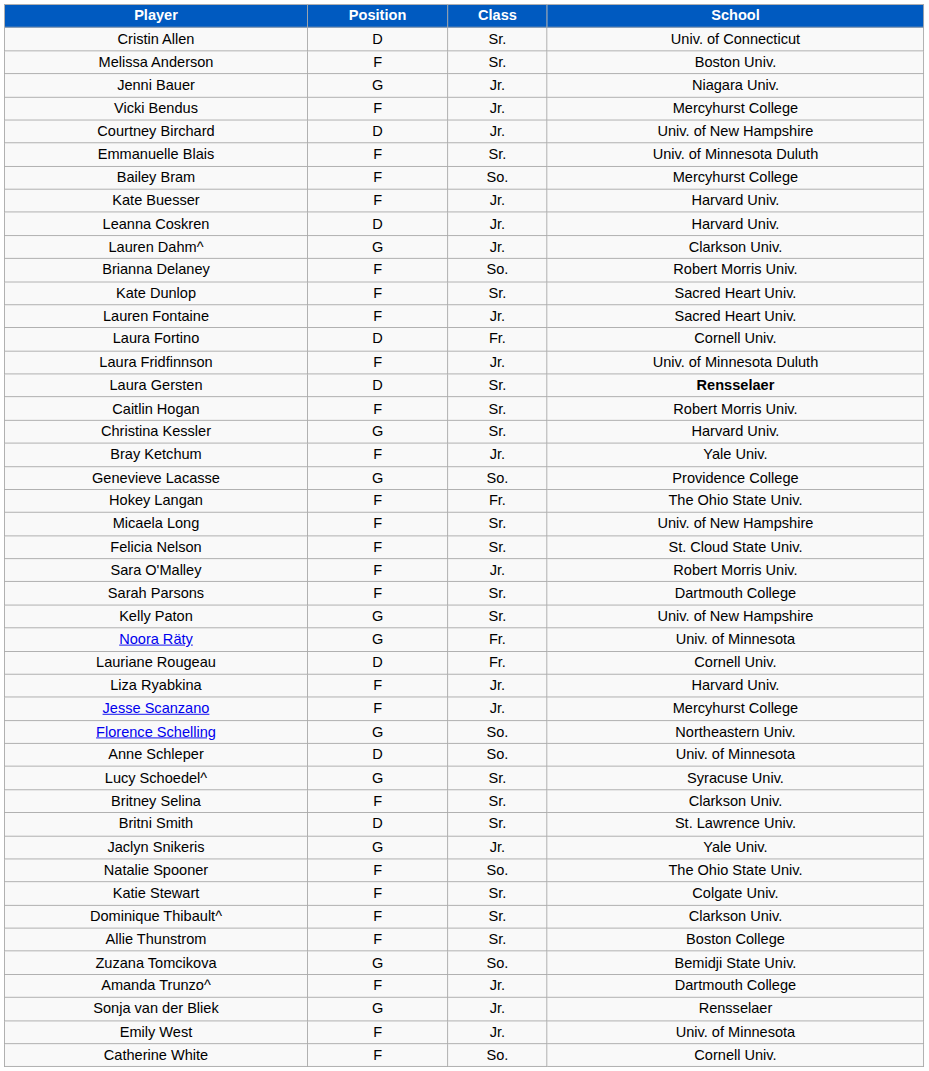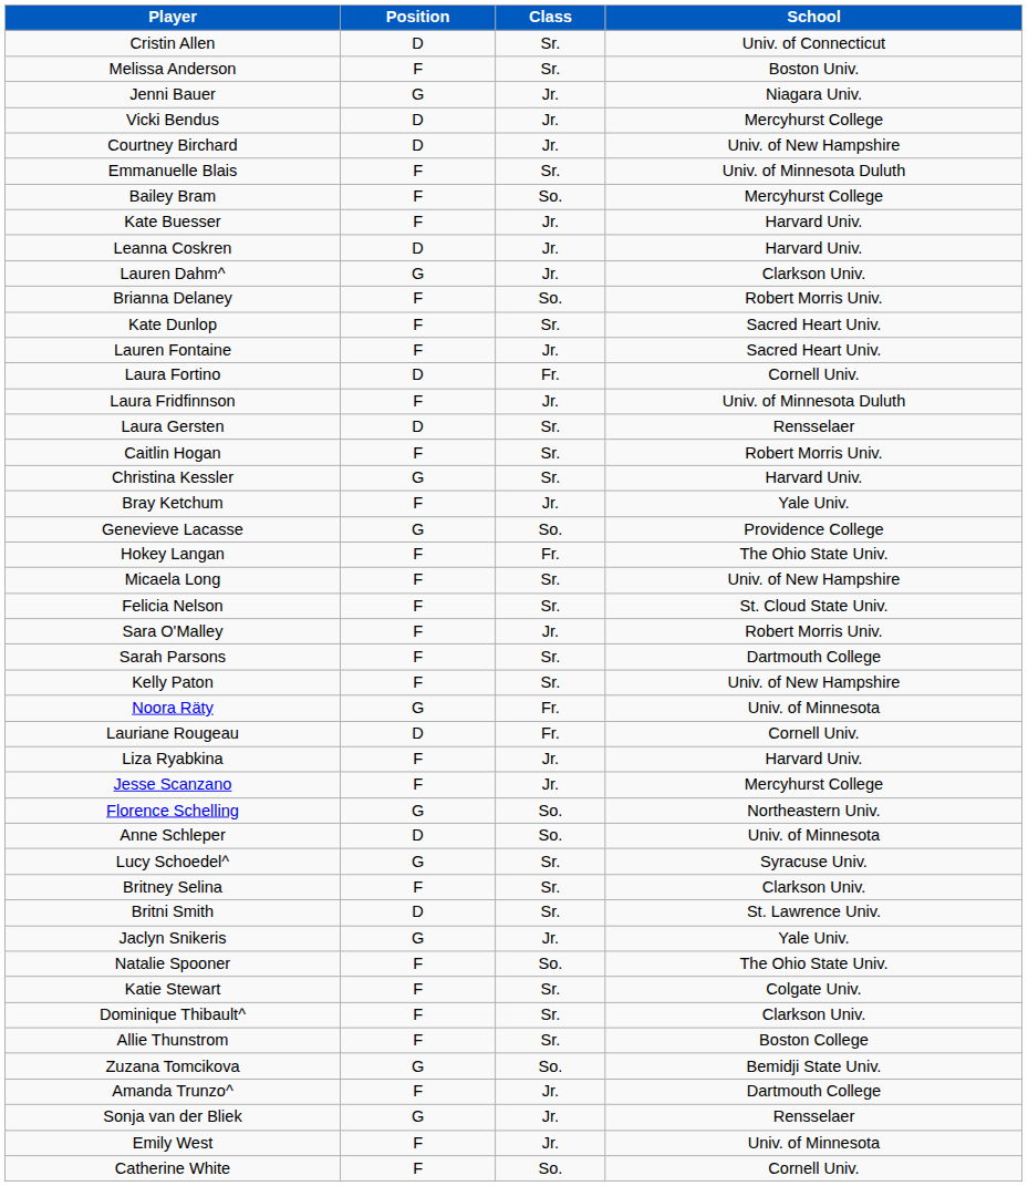Vicki Bendus | Position: F -> D
Laura Gersten | School: bold -> normal
Kelly Paton | Position: G -> F
